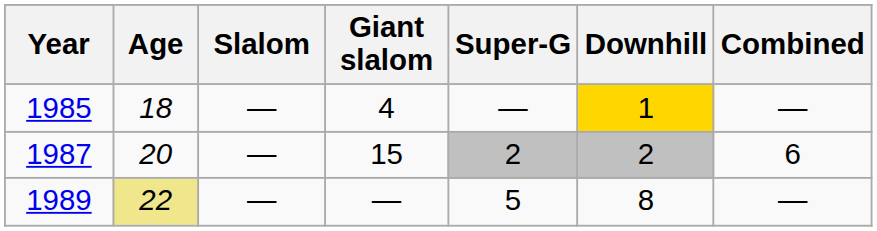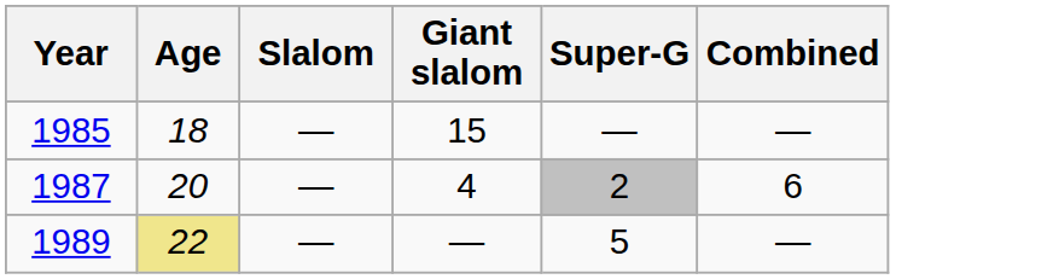- column: Downhill | 1 | 2 | 8
1985 | Giant slalom: 4 -> 15
1987 | Giant slalom: 15 -> 4
